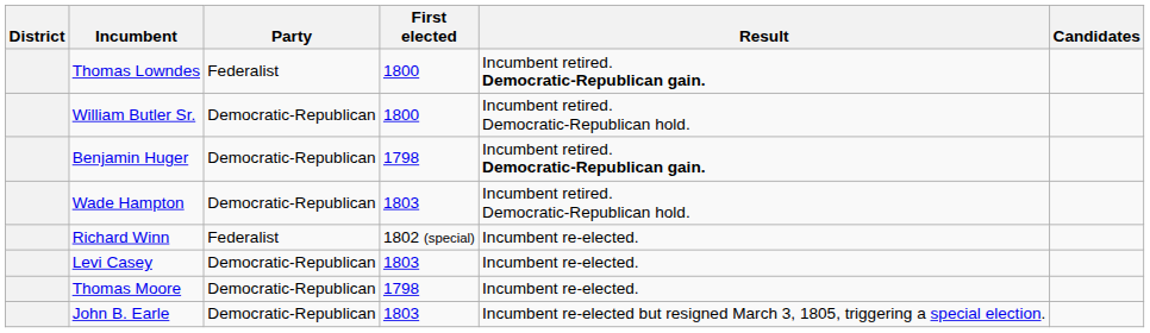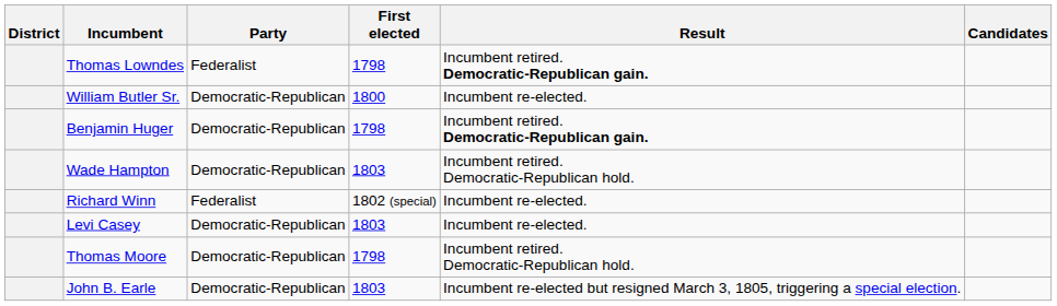Thomas Lowndes | First elected: 1800 -> 1798
William Butler Sr. | Result: Incumbent retired. Democratic-Republican hold. -> Incumbent re-elected.
Thomas Moore | Result: Incumbent re-elected. -> Incumbent retired. Democratic-Republican hold.
